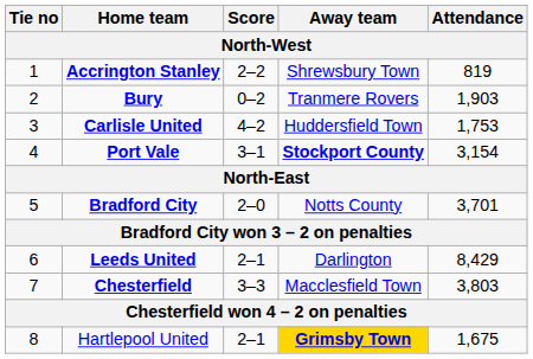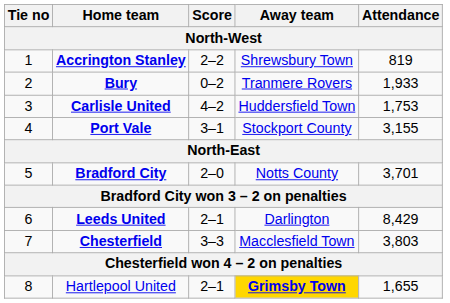Bury | Attendance: 1,903 -> 1,933
Port Vale | Away team: bold -> normal
Port Vale | Attendance: 3,154 -> 3,155
Hartlepool United | Attendance: 1,675 -> 1,655
